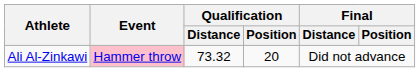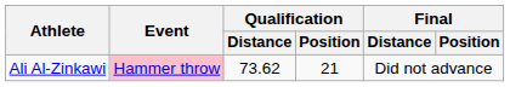Ali Al-Zinkawi | Qualification / Distance: 73.32 -> 73.62
Ali Al-Zinkawi | Qualification / Position: 20 -> 21
